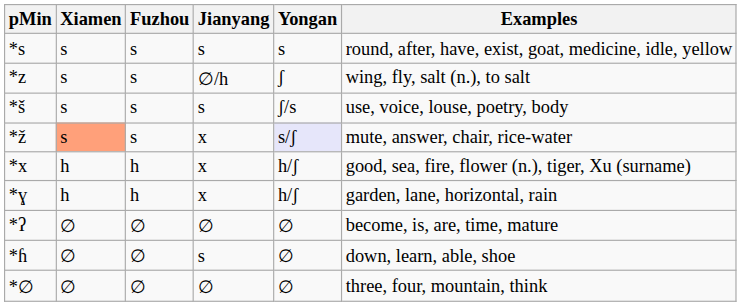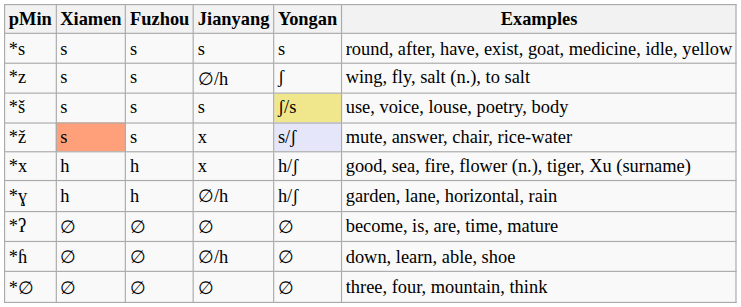*š | Yongan: no background -> khaki background
*ɣ | Jianyang: x -> ∅/h
*ɦ | Jianyang: s -> ∅/h
